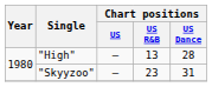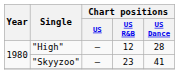"High" | Chart positions / US R&B: 13 -> 12
"Skyyzoo" | Chart positions / US Dance: 31 -> 41
